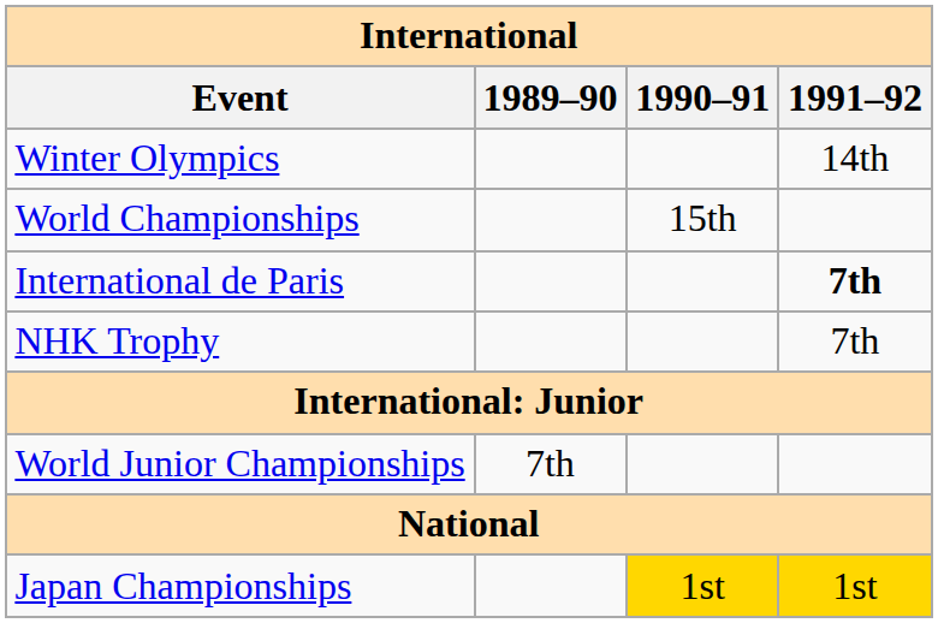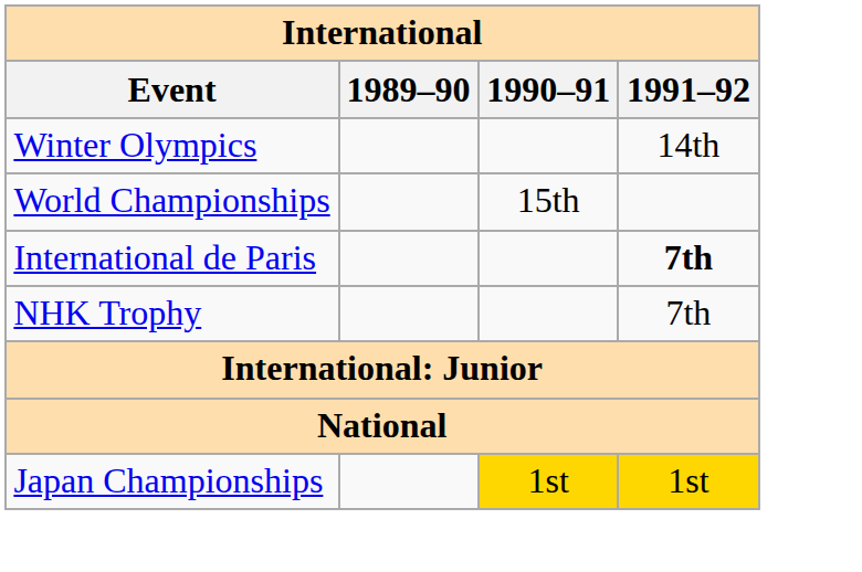- row: World Junior Championships | 7th
